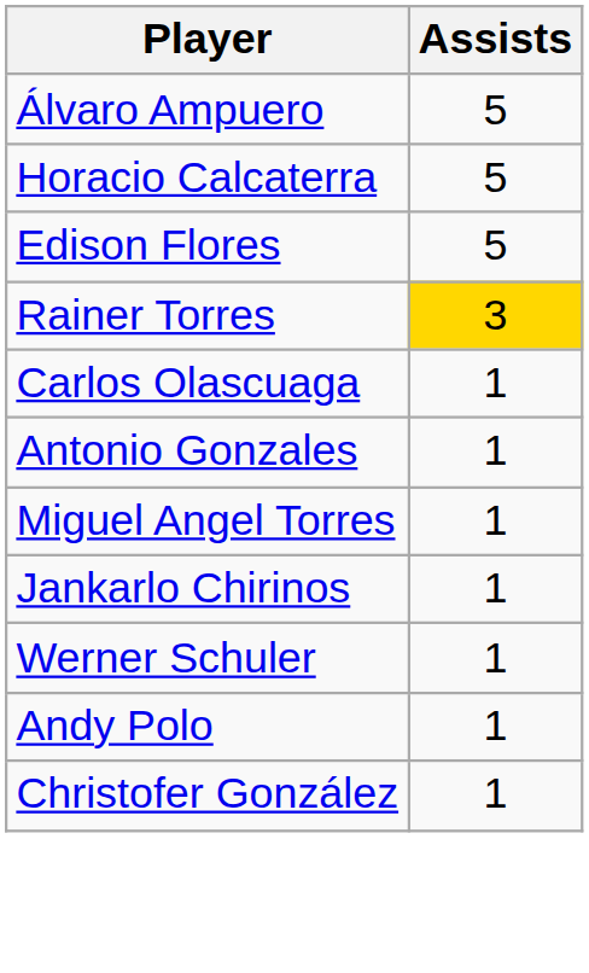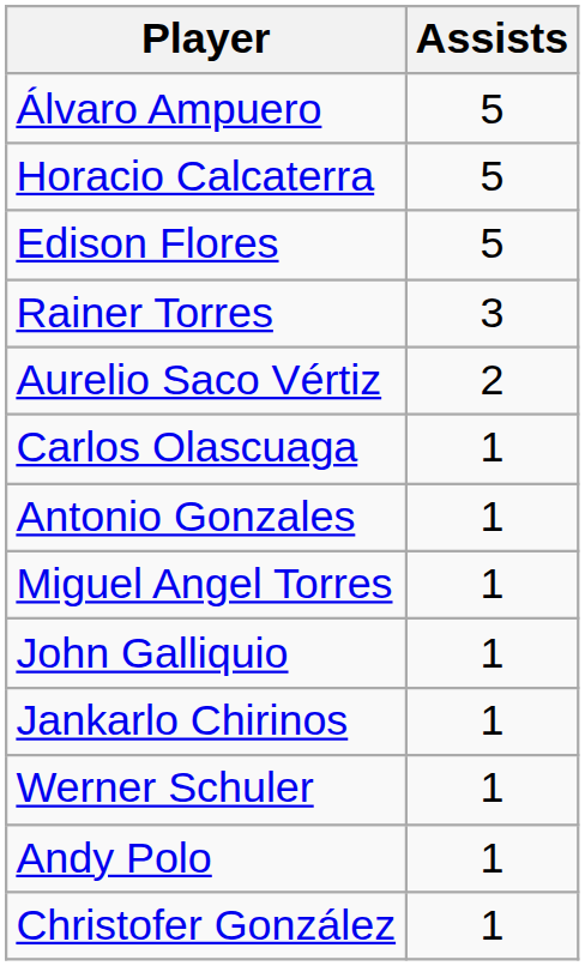Rainer Torres | Assists: gold background -> no background
+ row: Aurelio Saco Vértiz | 2
+ row: John Galliquio | 1
